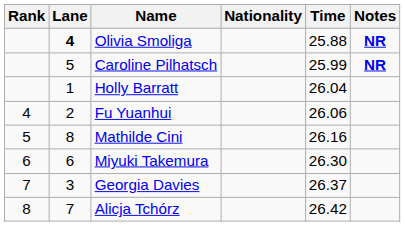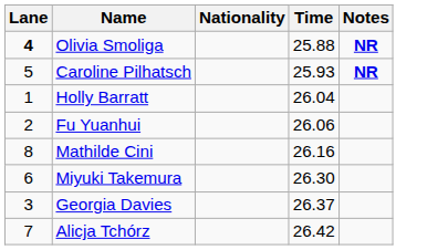- column: Rank | 4 | 5 | 6 | 7 | 8
Caroline Pilhatsch | Time: 25.99 -> 25.93
